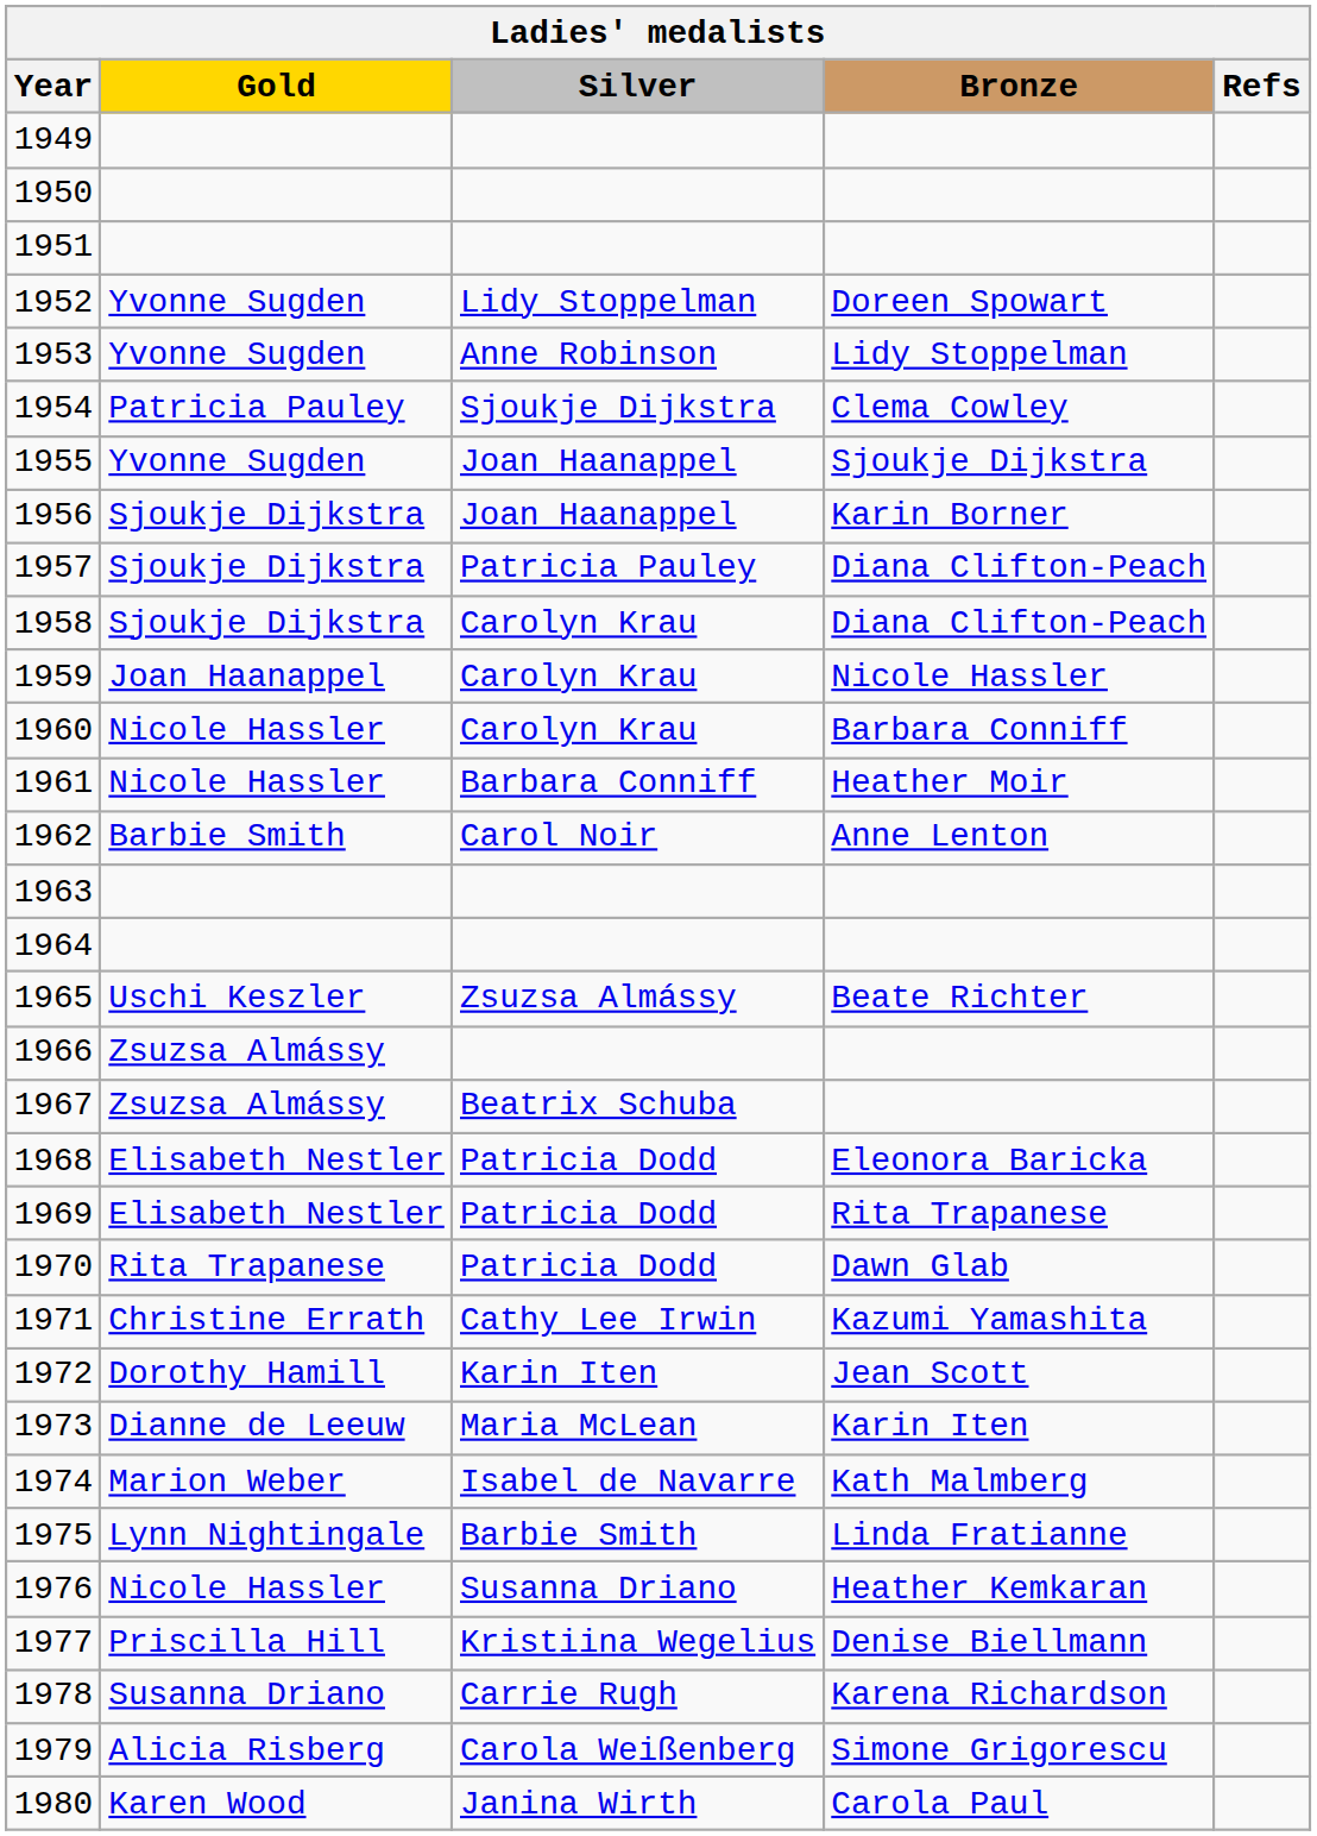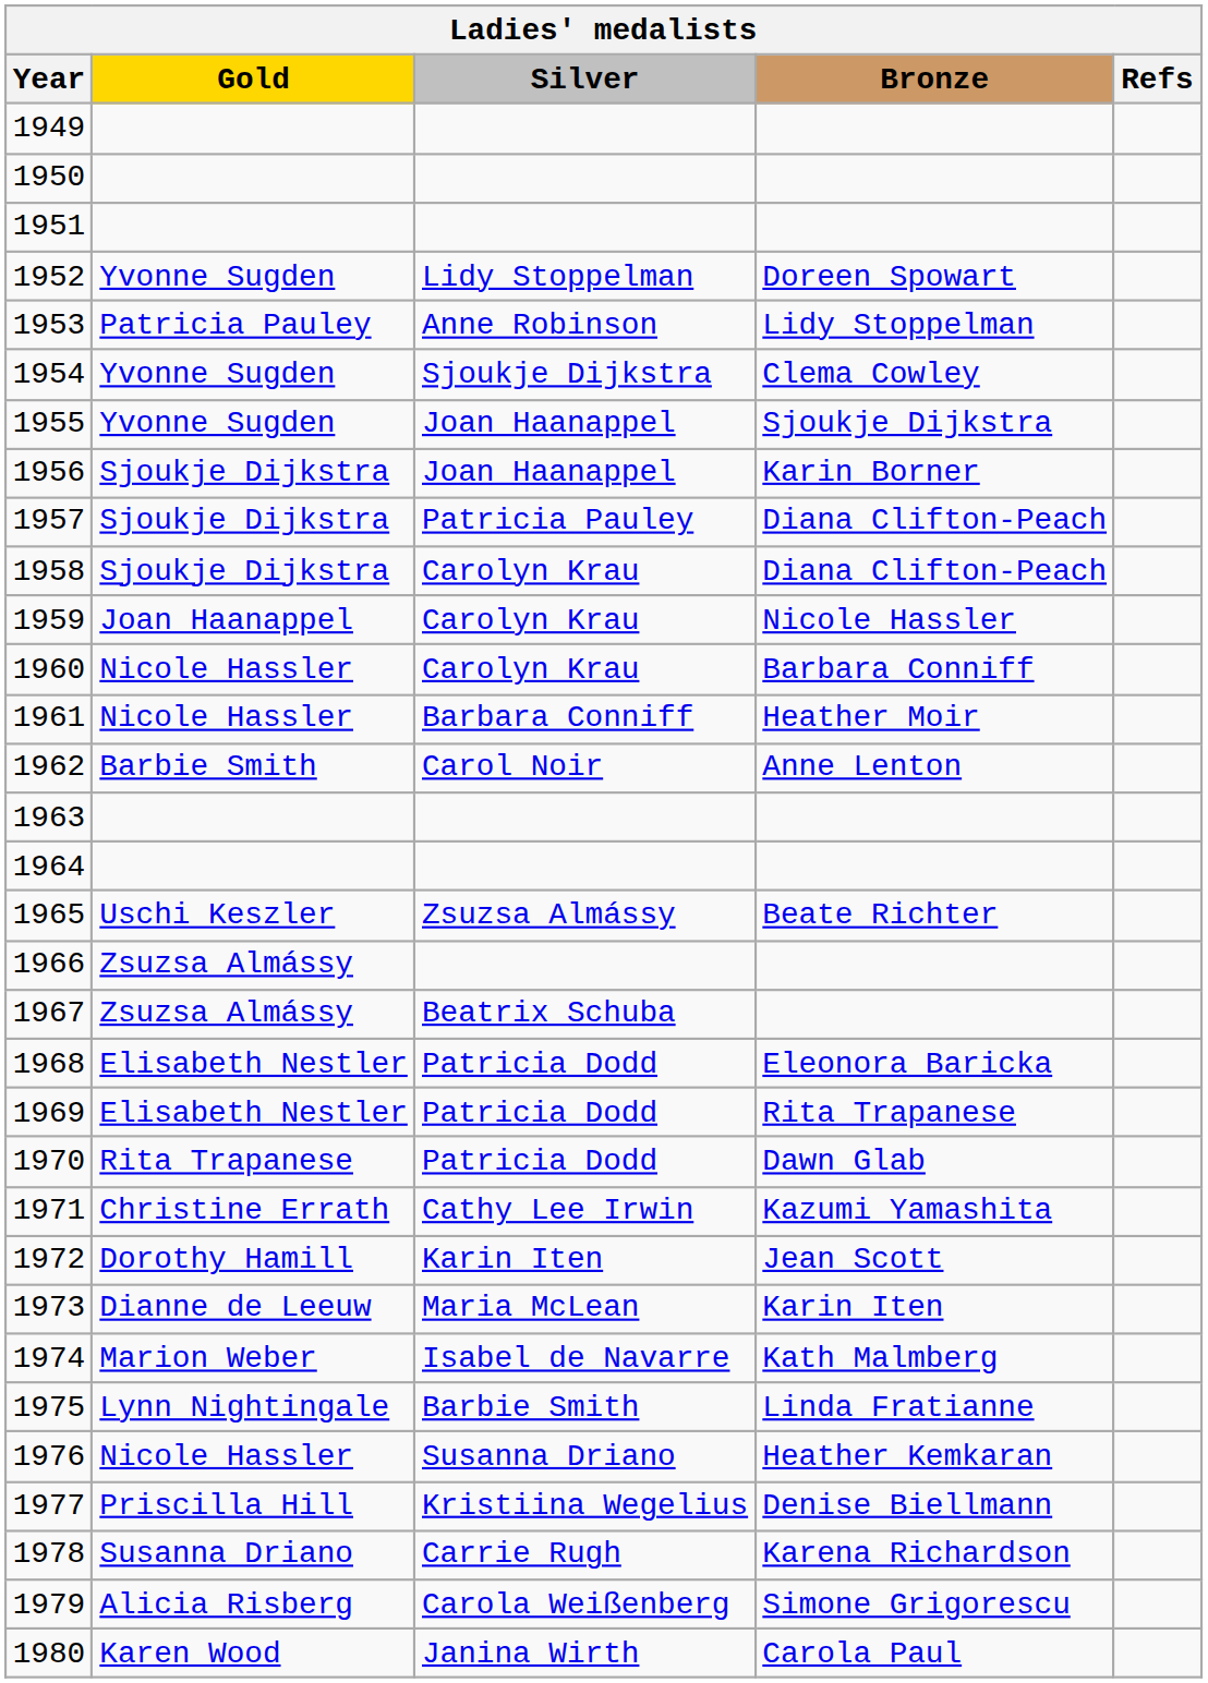1953 | Gold: Yvonne Sugden -> Patricia Pauley
1954 | Gold: Patricia Pauley -> Yvonne Sugden
